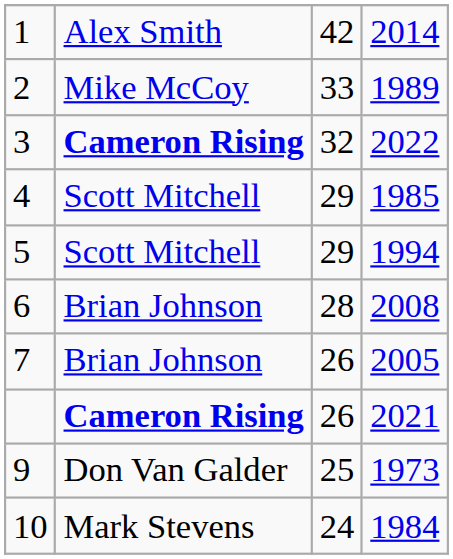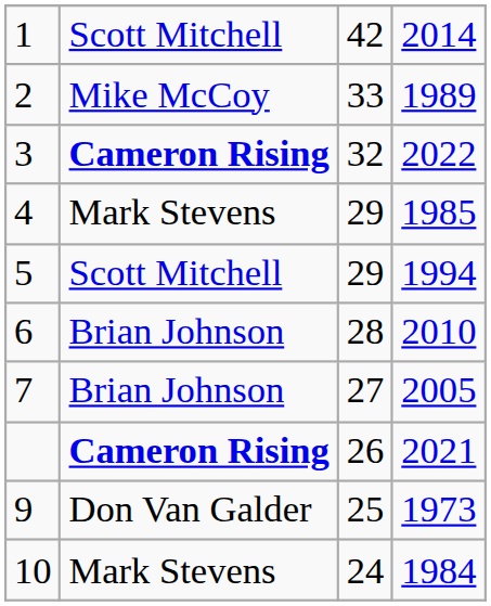1 | column 2: Alex Smith -> Scott Mitchell
4 | column 2: Scott Mitchell -> Mark Stevens
6 | column 4: 2008 -> 2010
7 | column 3: 26 -> 27
